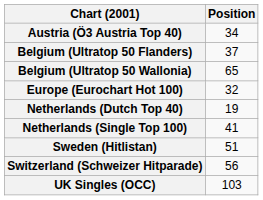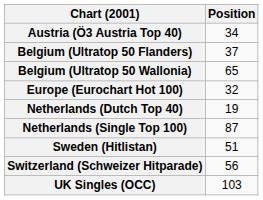Netherlands (Single Top 100) | Position: 41 -> 87
